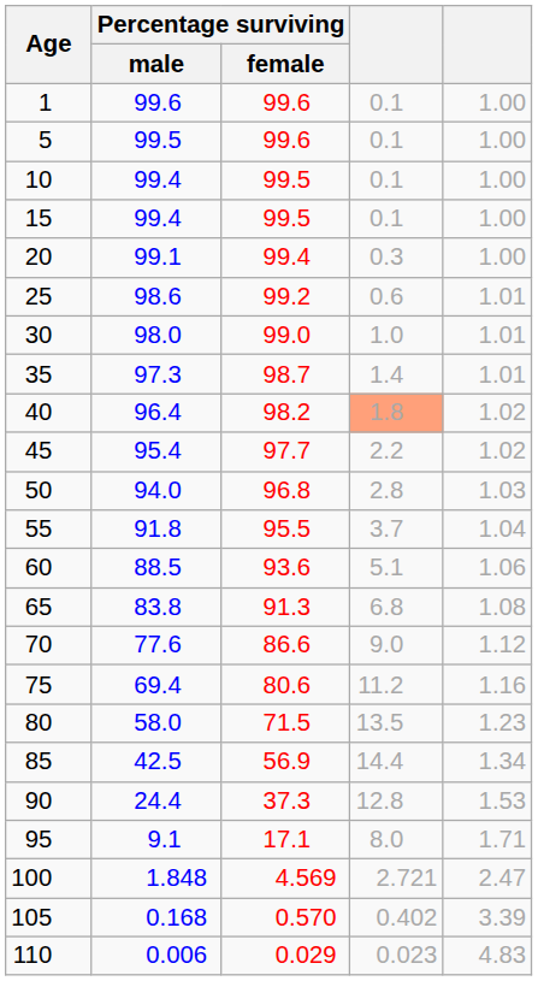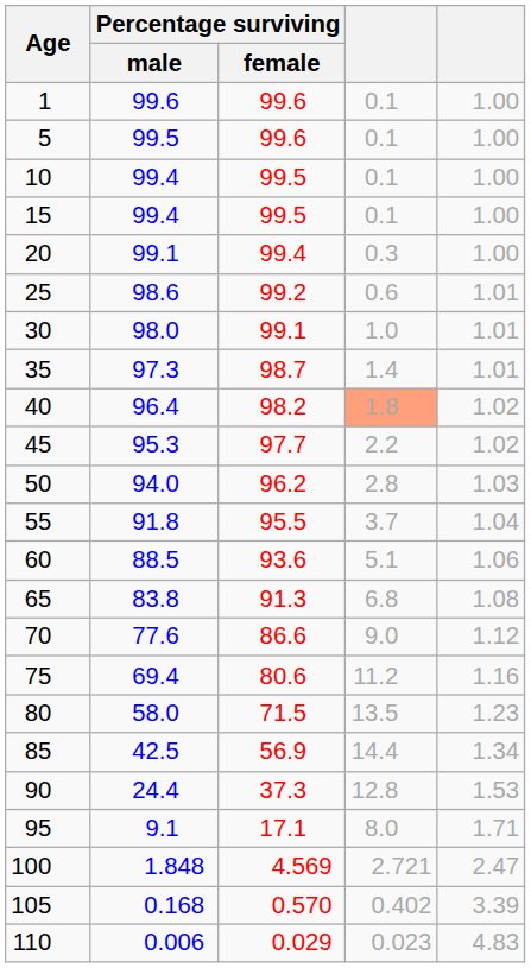30 | Percentage surviving / female: 99.0 -> 99.1
45 | Percentage surviving / male: 95.4 -> 95.3
50 | Percentage surviving / female: 96.8 -> 96.2
